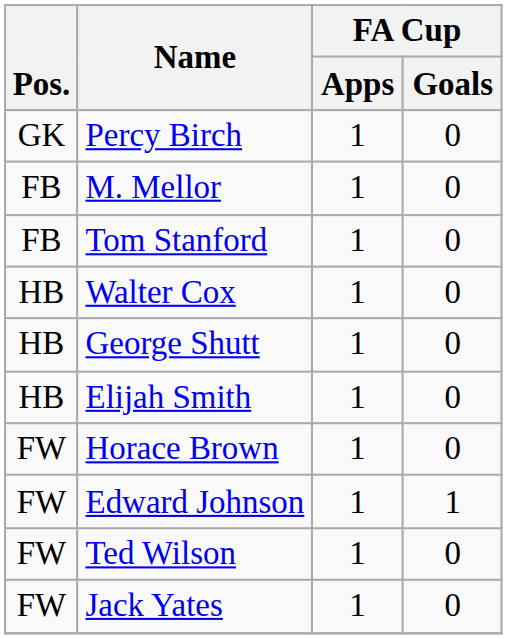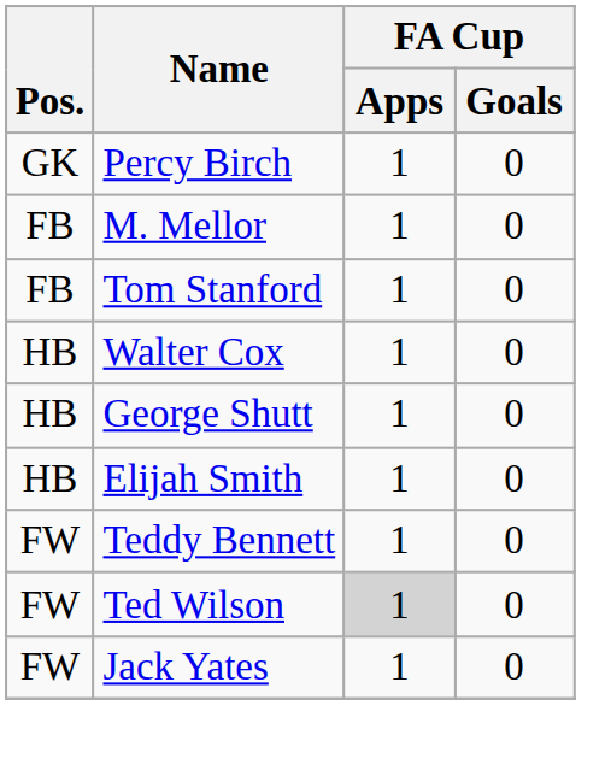+ row: FW | Teddy Bennett | 1 | 0
- row: FW | Horace Brown | 1 | 0
- row: FW | Edward Johnson | 1 | 1
Ted Wilson | FA Cup / Apps: no background -> lightgrey background
